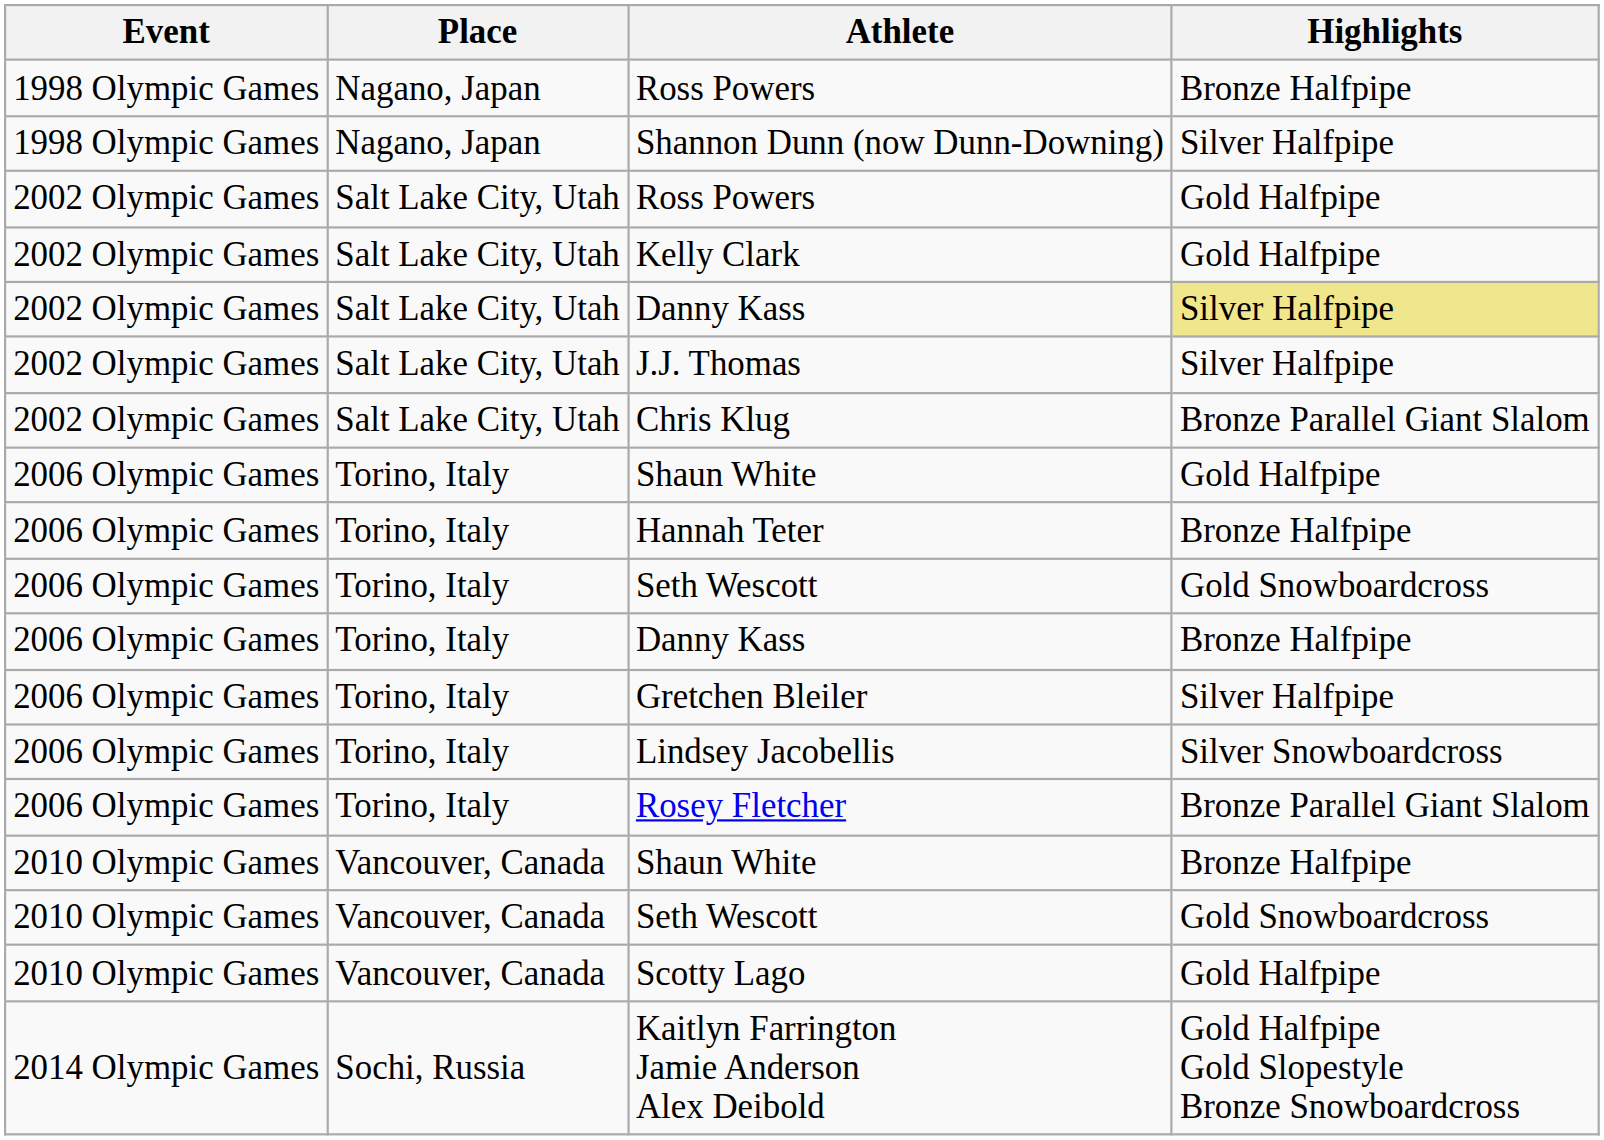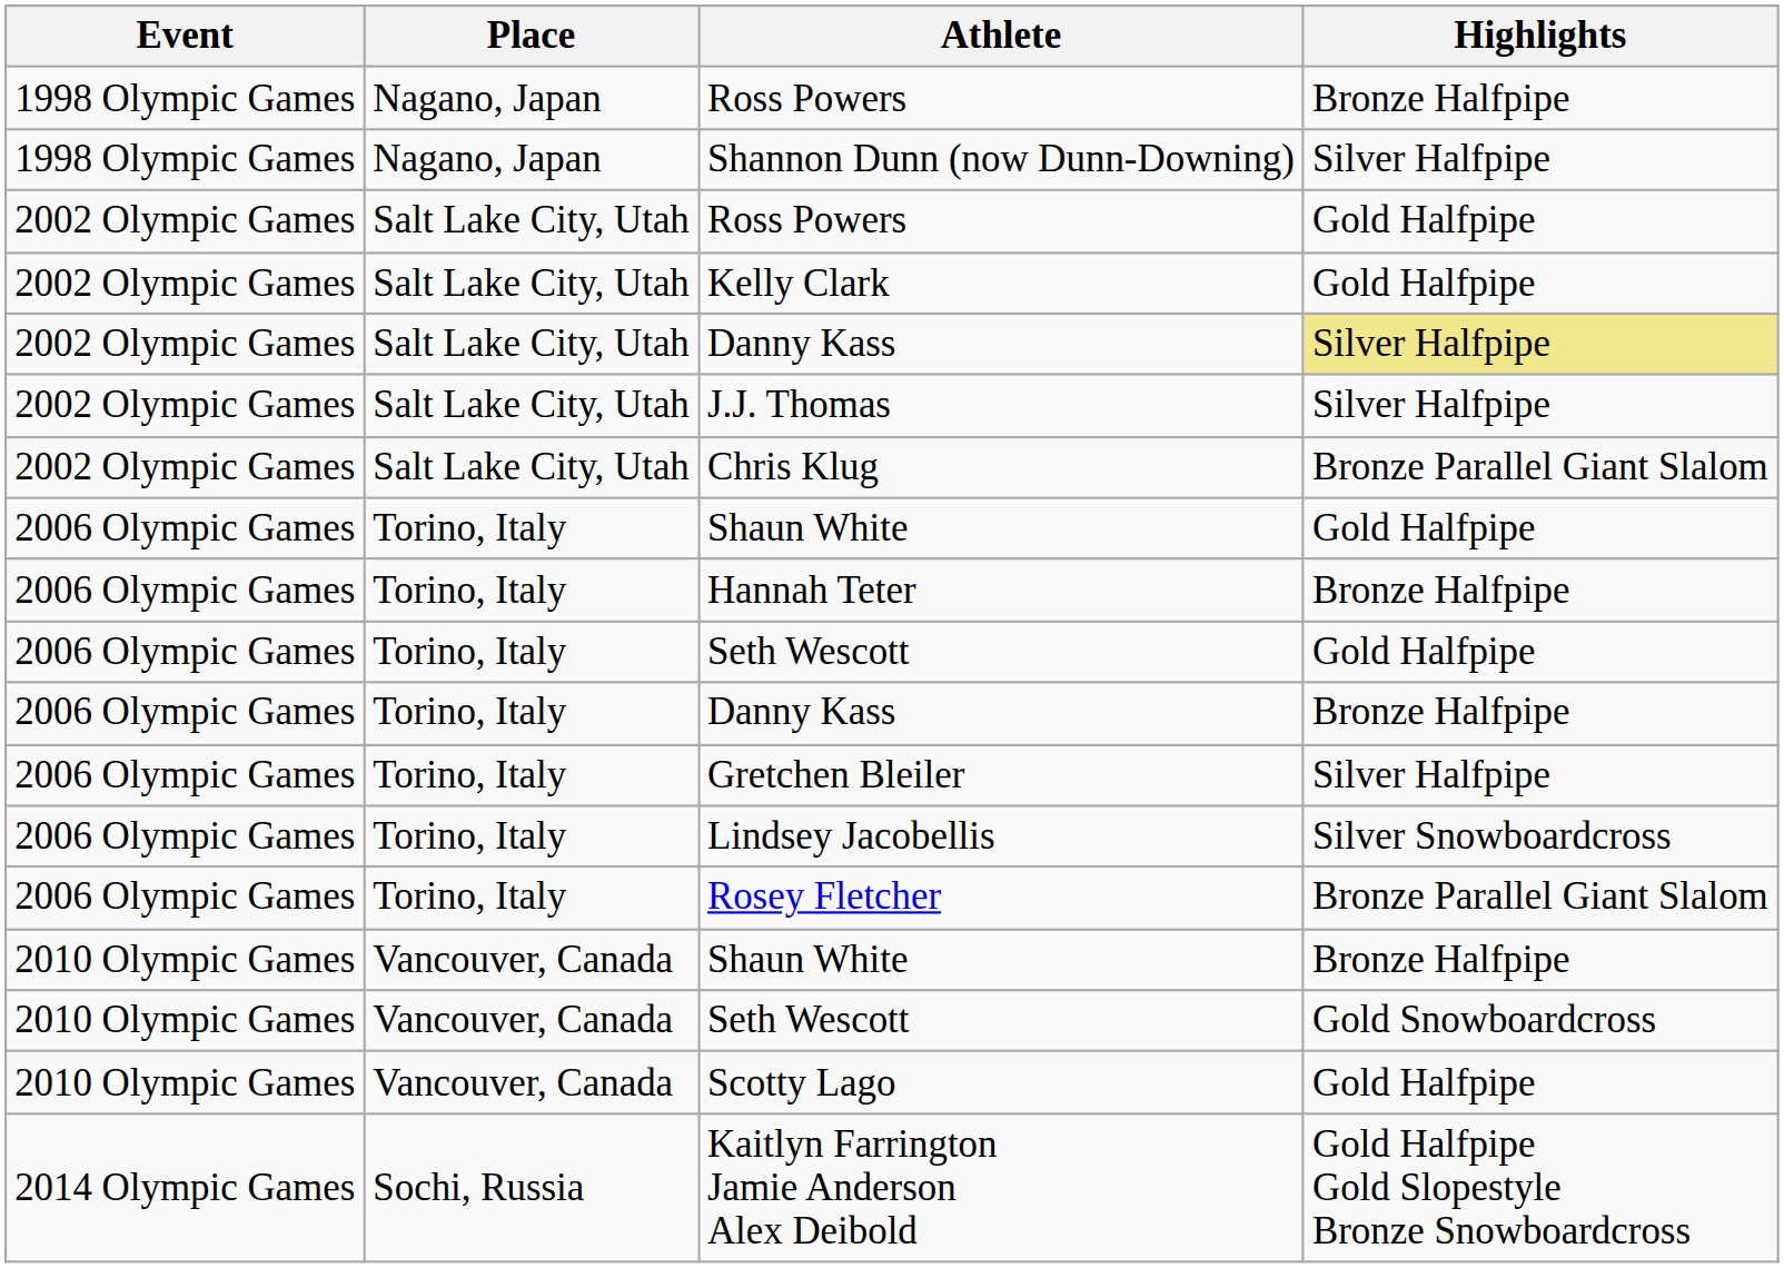2006 Olympic Games / Seth Wescott | Highlights: Gold Snowboardcross -> Gold Halfpipe
